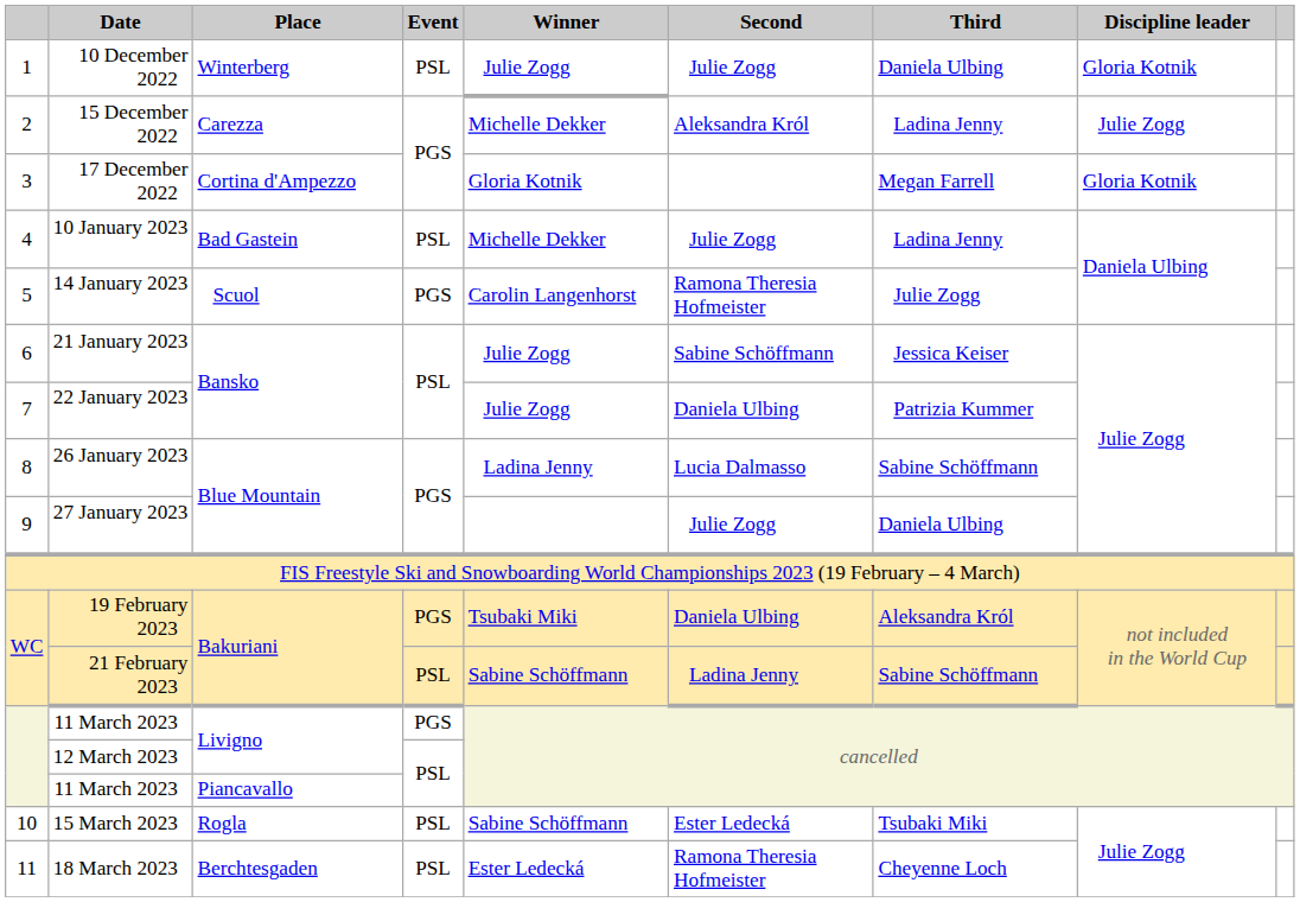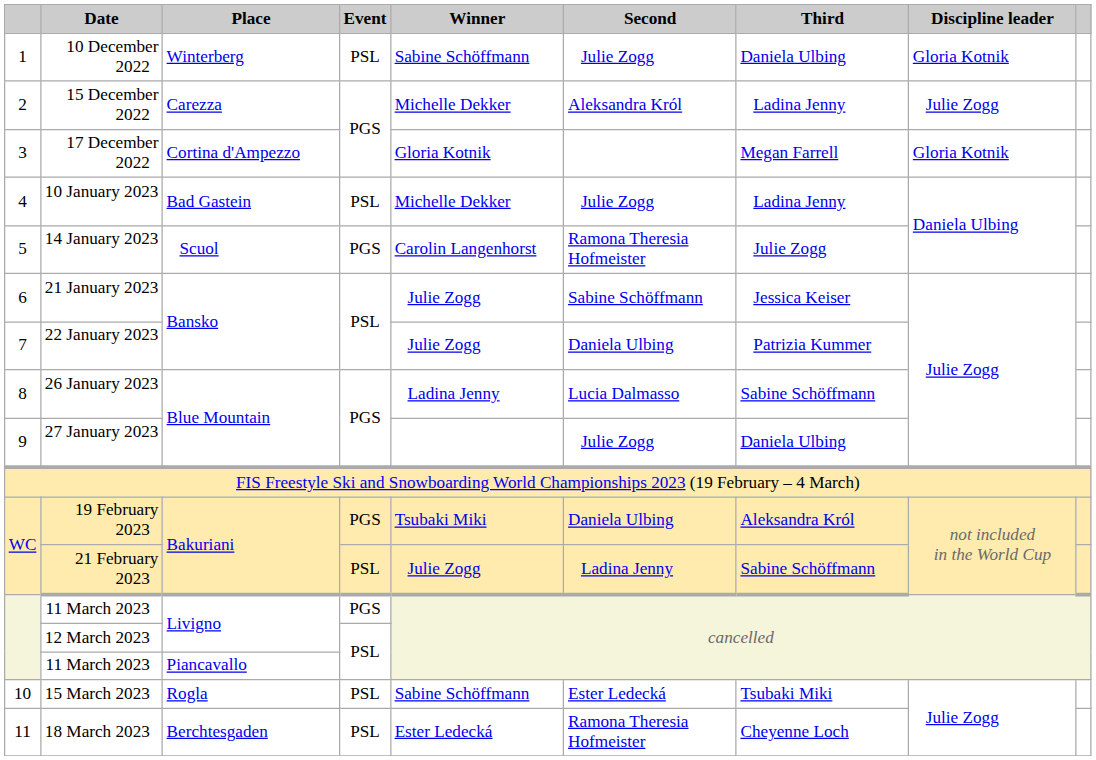10 December 2022 | Winner: Julie Zogg -> Sabine Schöffmann
21 February 2023 | Winner: Sabine Schöffmann -> Julie Zogg
